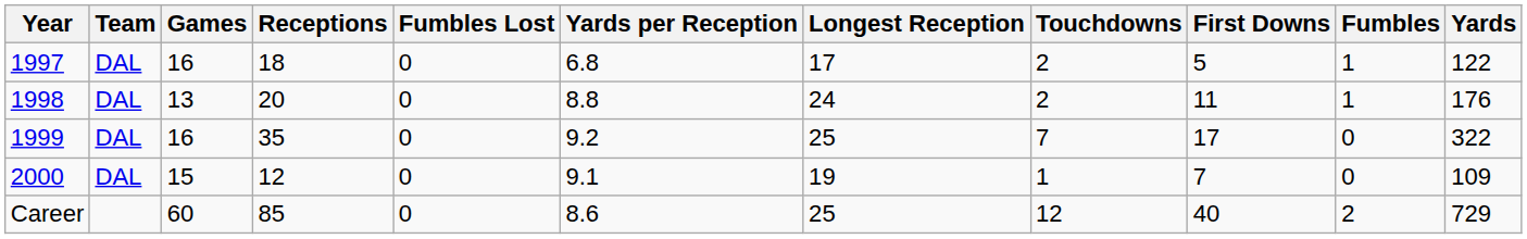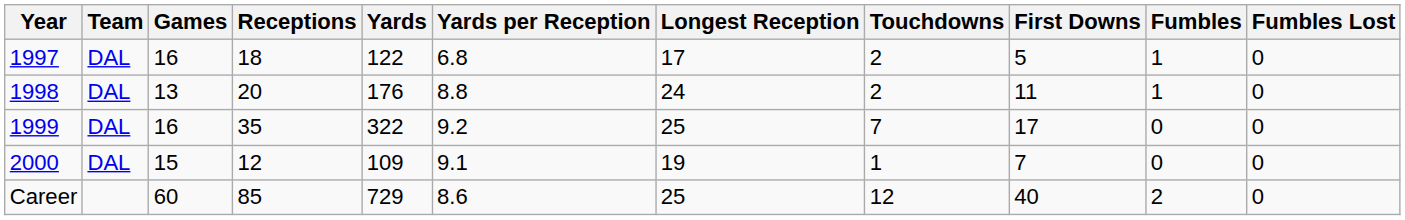columns swapped: Yards <-> Fumbles Lost
